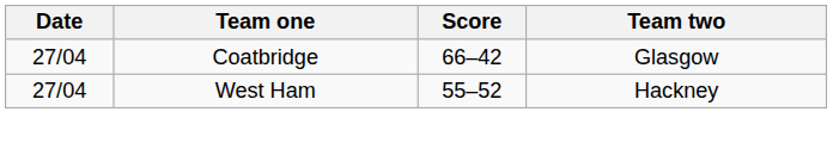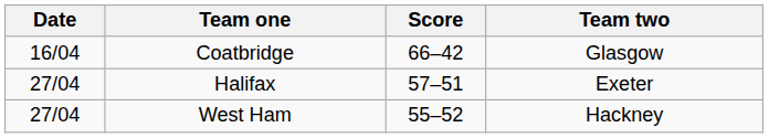Coatbridge | Date: 27/04 -> 16/04
+ row: 27/04 | Halifax | 57–51 | Exeter
